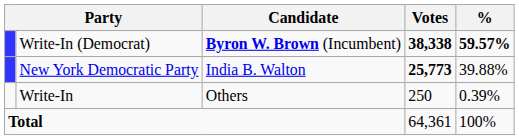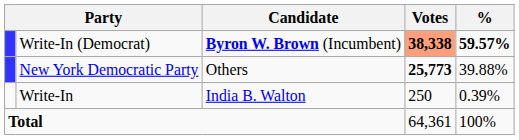Write-In (Democrat) | Votes: no background -> lightsalmon background
New York Democratic Party | Candidate: India B. Walton -> Others
Write-In | Candidate: Others -> India B. Walton
